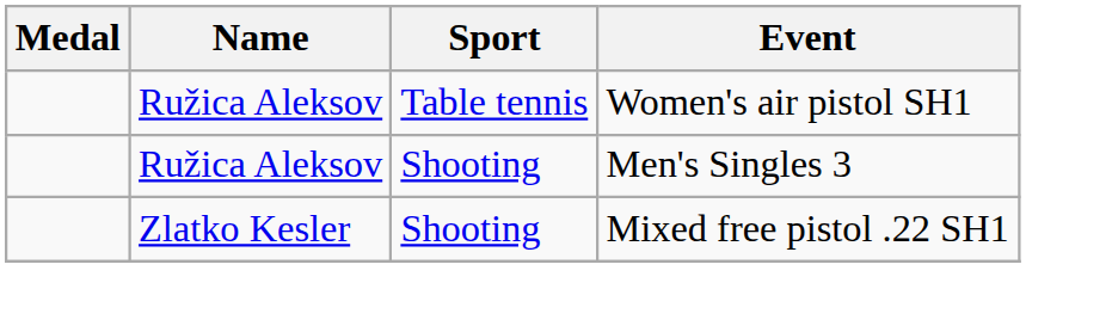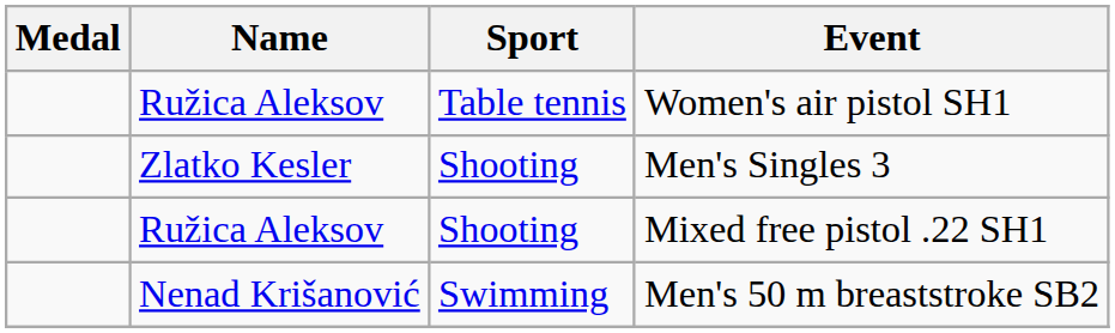Men's Singles 3 | Name: Ružica Aleksov -> Zlatko Kesler
Mixed free pistol .22 SH1 | Name: Zlatko Kesler -> Ružica Aleksov
+ row: Nenad Krišanović | Swimming | Men's 50 m breaststroke SB2
